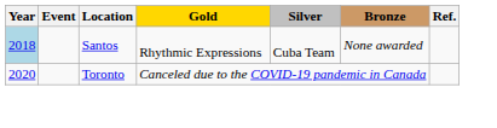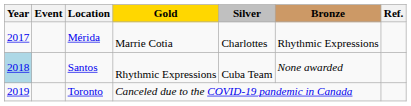+ row: 2017 | Mérida | Marrie Cotia | Charlottes | Rhythmic Expressions
Toronto | Year: 2020 -> 2019
